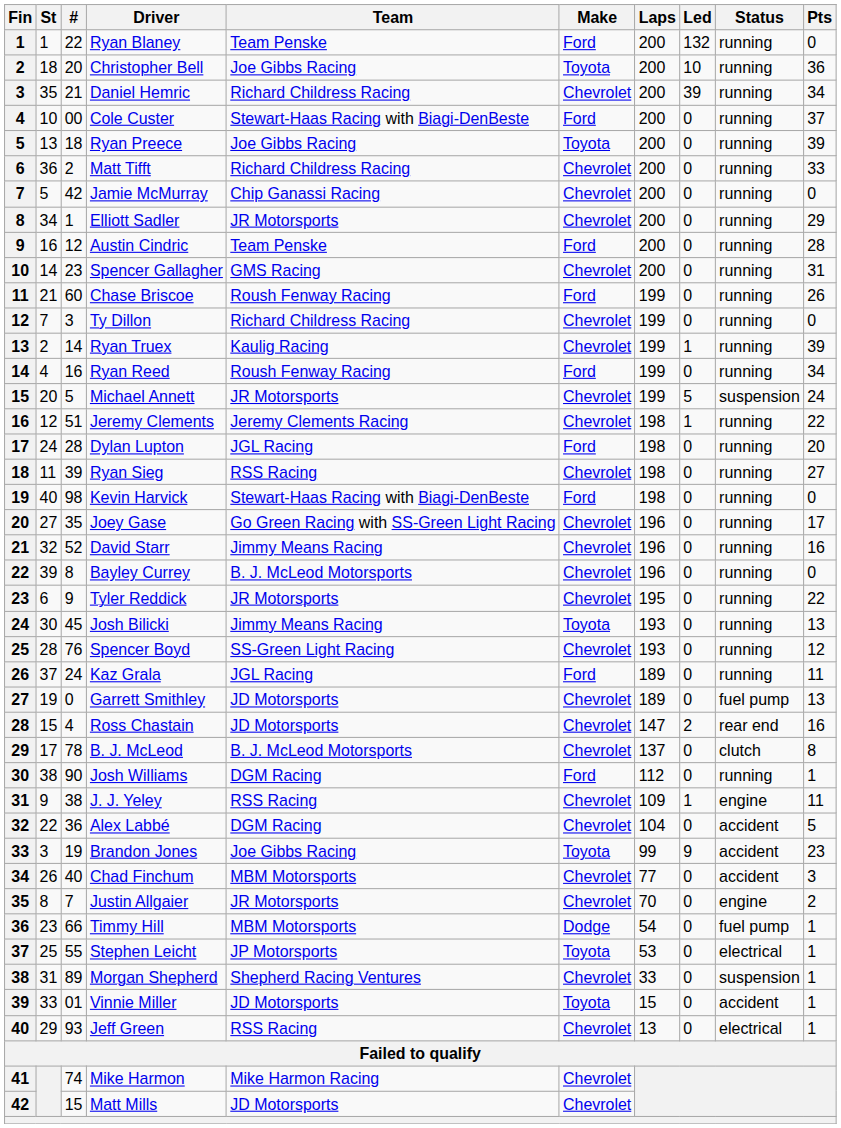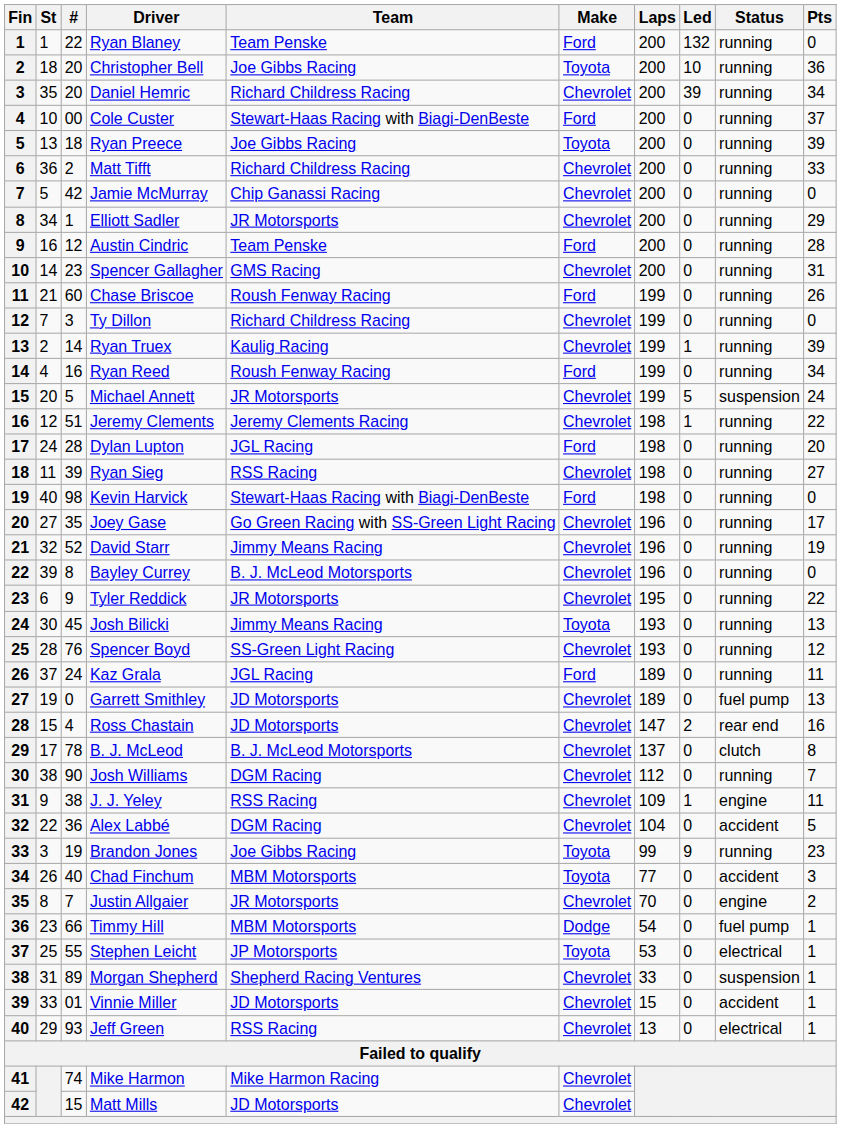Daniel Hemric | #: 21 -> 20
David Starr | Pts: 16 -> 19
Josh Williams | Make: Ford -> Chevrolet
Josh Williams | Pts: 1 -> 7
Brandon Jones | Status: accident -> running
Chad Finchum | Make: Chevrolet -> Toyota
Vinnie Miller | Make: Toyota -> Chevrolet
